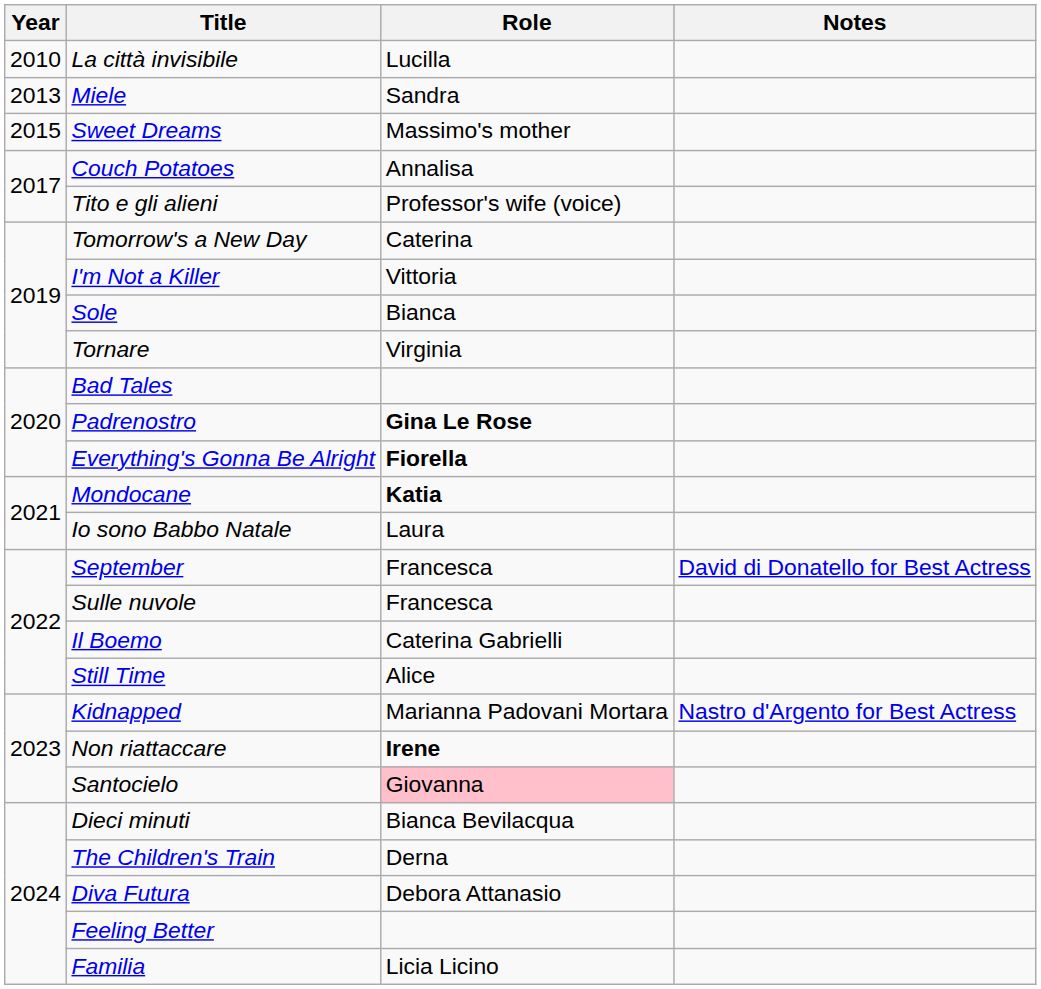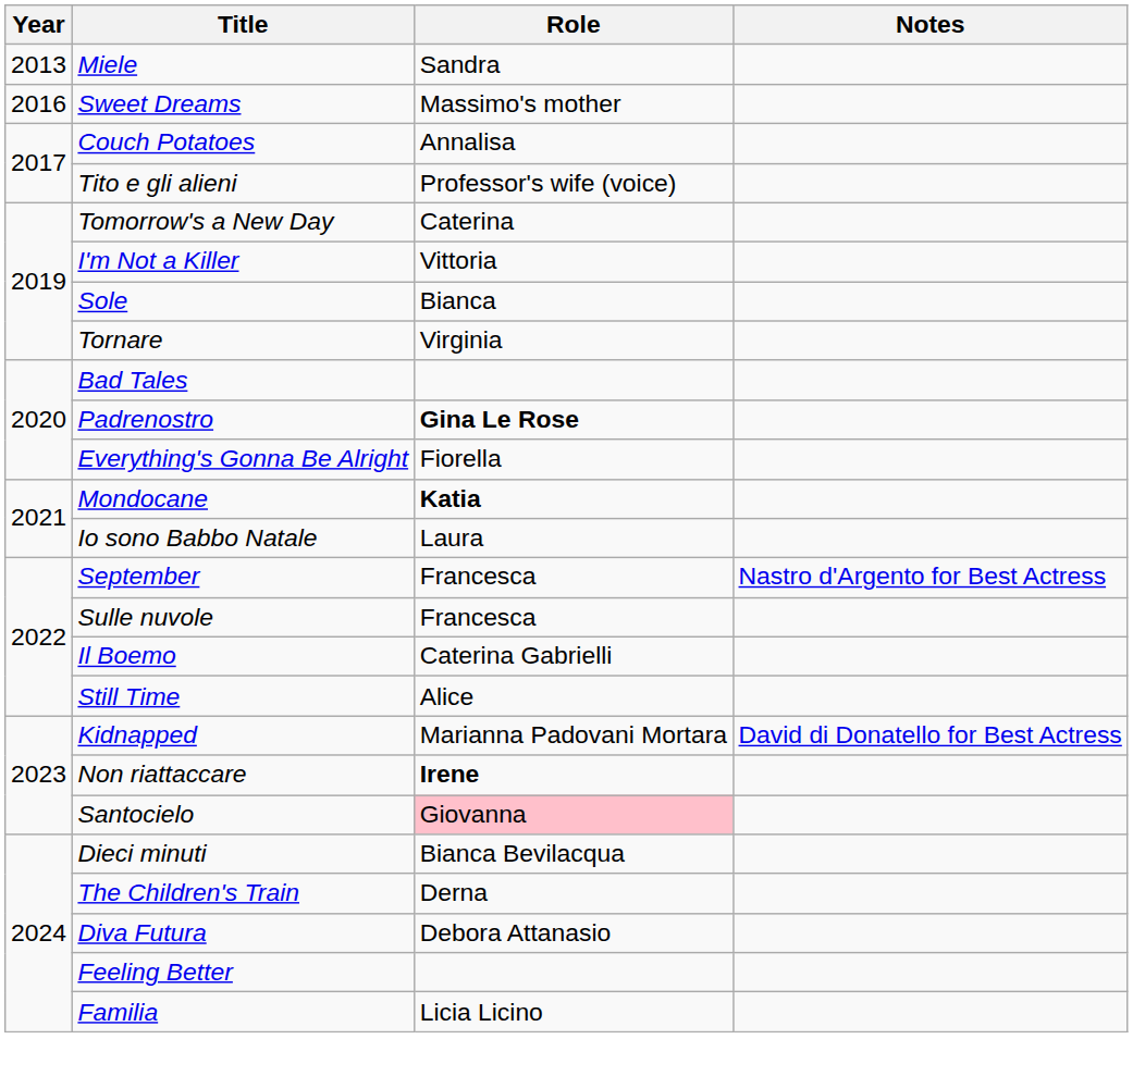- row: 2010 | La città invisibile | Lucilla
Sweet Dreams | Year: 2015 -> 2016
Everything's Gonna Be Alright | Role: bold -> normal
September | Notes: David di Donatello for Best Actress -> Nastro d'Argento for Best Actress
Kidnapped | Notes: Nastro d'Argento for Best Actress -> David di Donatello for Best Actress
